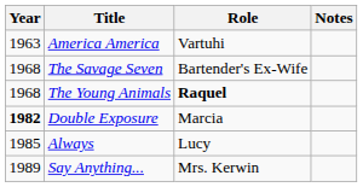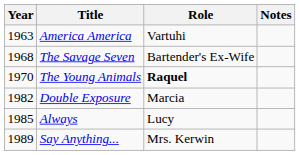The Young Animals | Year: 1968 -> 1970
Double Exposure | Year: bold -> normal
